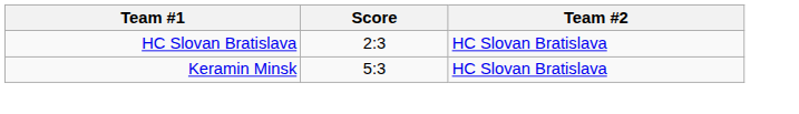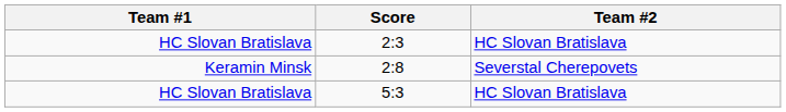+ row: Keramin Minsk | 2:8 | Severstal Cherepovets
5:3 | Team #1: Keramin Minsk -> HC Slovan Bratislava
